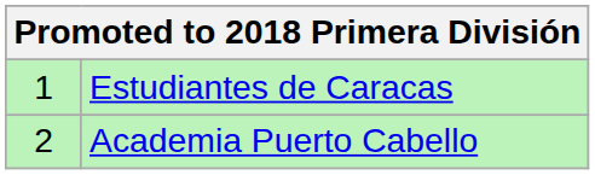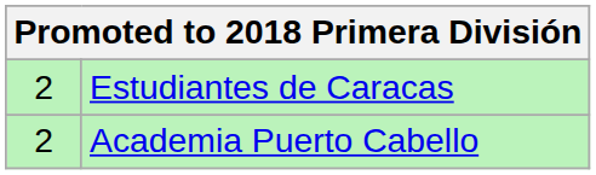Estudiantes de Caracas | column 1: 1 -> 2
